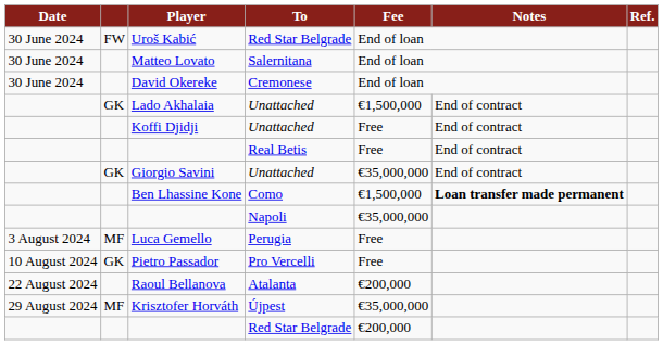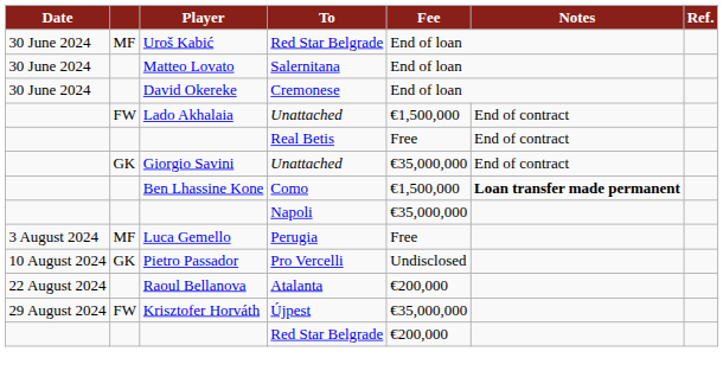Uroš Kabić | column 2: FW -> MF
Lado Akhalaia | column 2: GK -> FW
- row: Koffi Djidji | Unattached | Free | End of contract
Pietro Passador | Fee: Free -> Undisclosed
Krisztofer Horváth | column 2: MF -> FW
